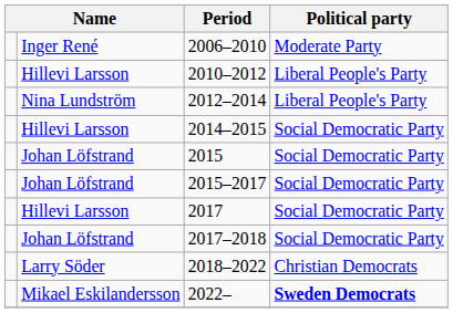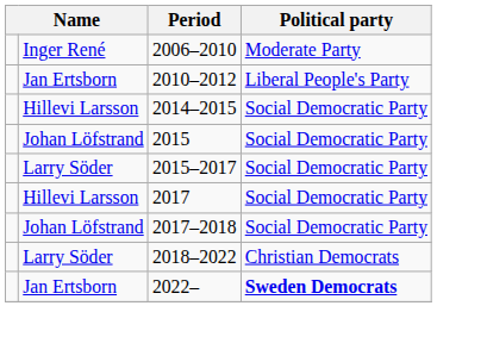2010–2012 | column 2: Hillevi Larsson -> Jan Ertsborn
- row: Nina Lundström | 2012–2014 | Liberal People's Party
2015–2017 | column 2: Johan Löfstrand -> Larry Söder
2022– | column 2: Mikael Eskilandersson -> Jan Ertsborn
